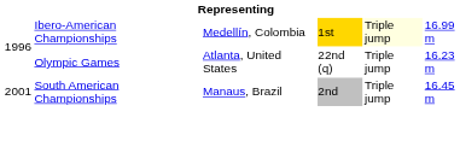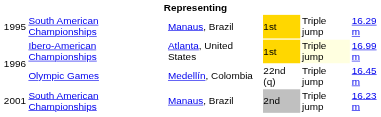+ row: 1995 | South American Championships | Manaus, Brazil | 1st | Triple jump | 16.29 m
1996 / Ibero-American Championships | column 3: Medellín, Colombia -> Atlanta, United States
1996 / Olympic Games | column 3: Atlanta, United States -> Medellín, Colombia
1996 / Olympic Games | column 6: 16.23 m -> 16.45 m
2001 | column 6: 16.45 m -> 16.23 m
